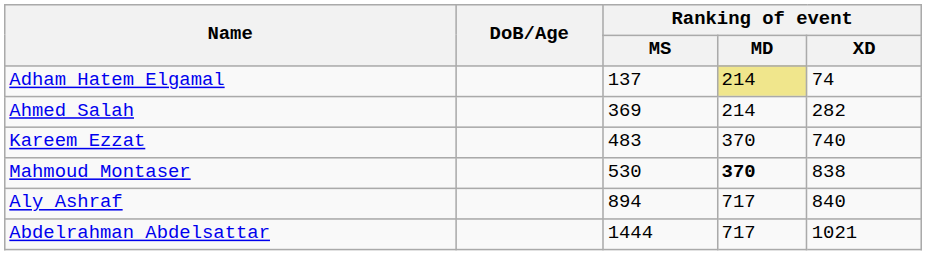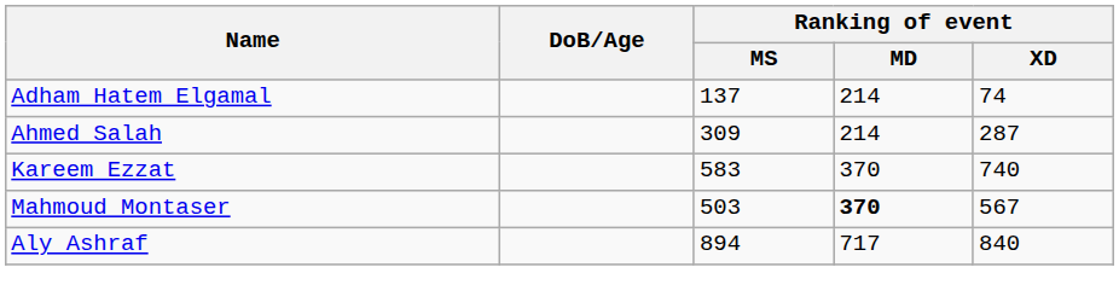Adham Hatem Elgamal | Ranking of event / MD: khaki background -> no background
Ahmed Salah | Ranking of event / MS: 369 -> 309
Ahmed Salah | Ranking of event / XD: 282 -> 287
Kareem Ezzat | Ranking of event / MS: 483 -> 583
Mahmoud Montaser | Ranking of event / MS: 530 -> 503
Mahmoud Montaser | Ranking of event / XD: 838 -> 567
- row: Abdelrahman Abdelsattar | 1444 | 717 | 1021
